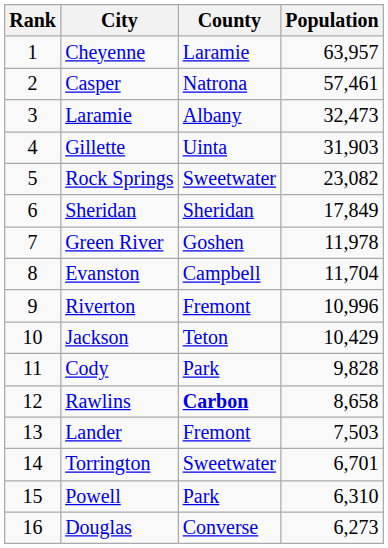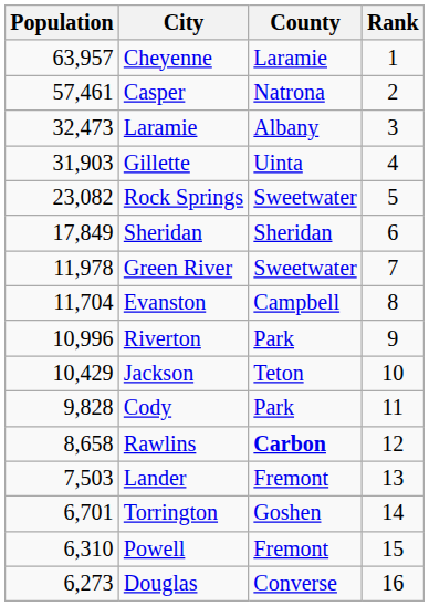columns swapped: Rank <-> Population
Green River | County: Goshen -> Sweetwater
Riverton | County: Fremont -> Park
Torrington | County: Sweetwater -> Goshen
Powell | County: Park -> Fremont
